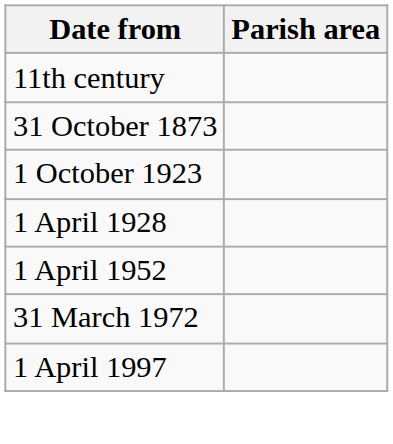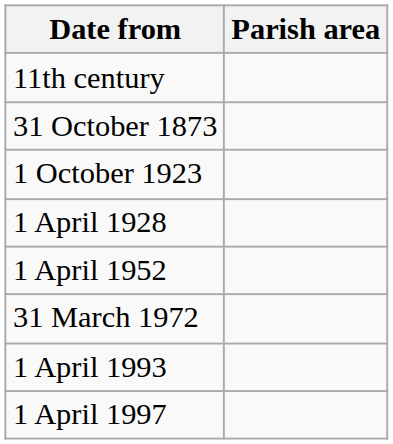+ row: 1 April 1993
